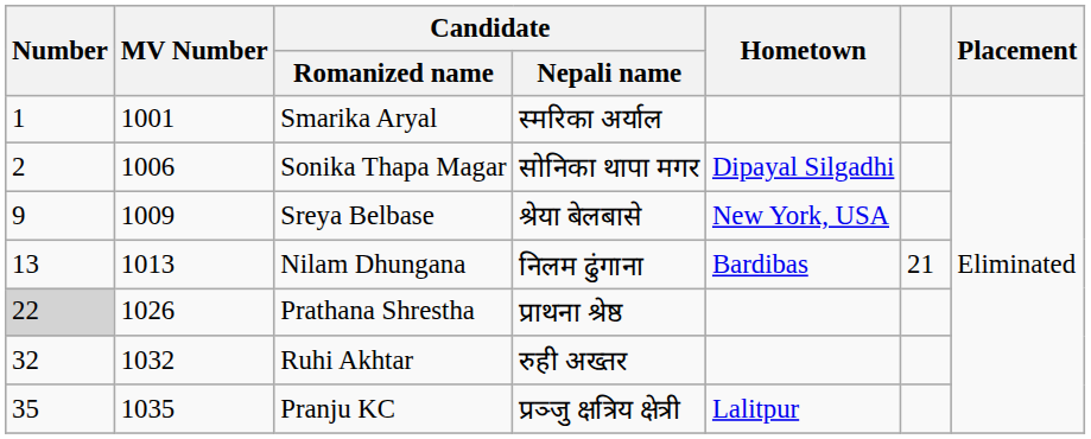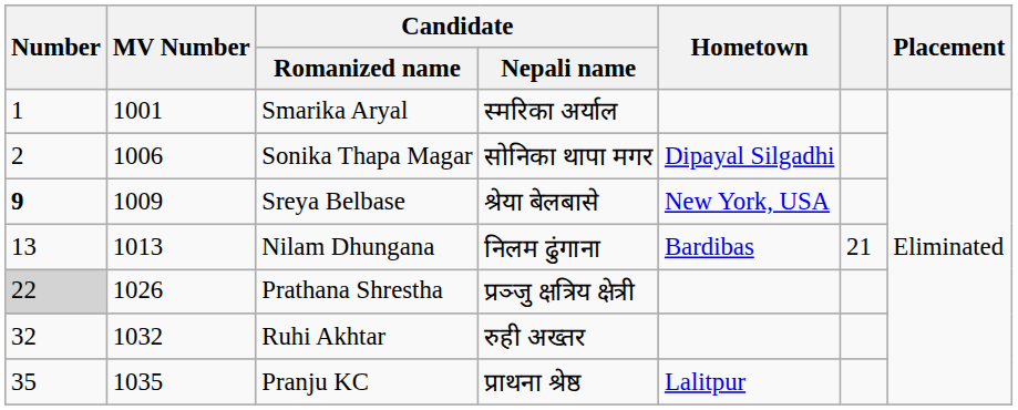Sreya Belbase | Number: normal -> bold
Prathana Shrestha | Candidate / Nepali name: प्राथना श्रेष्ठ -> प्रञ्जु क्षत्रिय क्षेत्री
Pranju KC | Candidate / Nepali name: प्रञ्जु क्षत्रिय क्षेत्री -> प्राथना श्रेष्ठ
